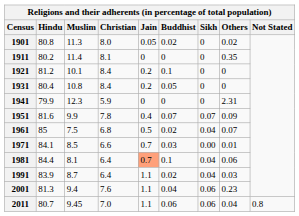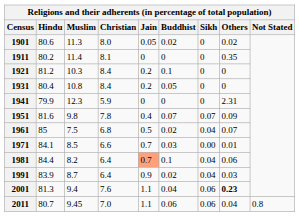1901 | Hindu: 80.8 -> 80.6
1921 | Muslim: 10.1 -> 10.3
1951 | Muslim: 9.9 -> 9.8
1981 | Muslim: 8.1 -> 8.2
1991 | Jain: 1.1 -> 0.9
2001 | Others: normal -> bold
